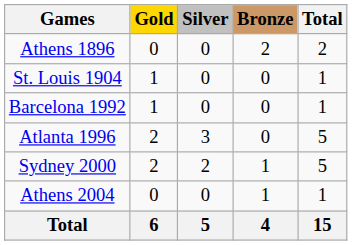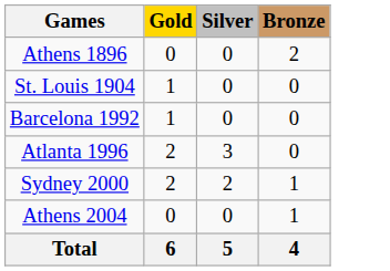- column: Total | 2 | 1 | 1 | 5 | 5 | 1 | 15
